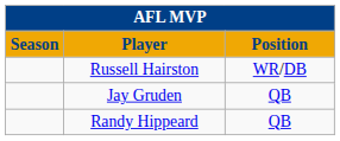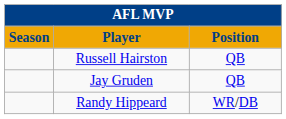Russell Hairston | Position: WR/DB -> QB
Randy Hippeard | Position: QB -> WR/DB
